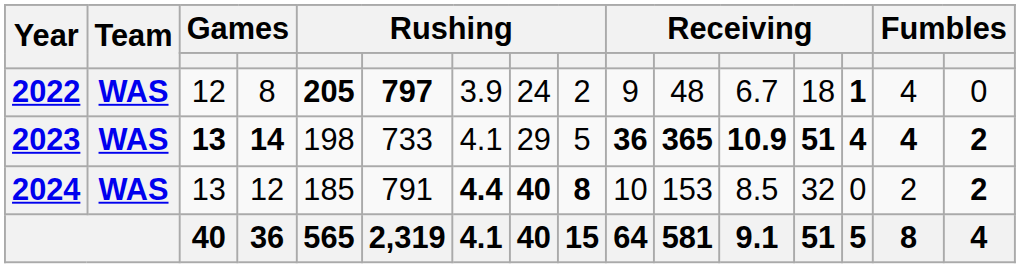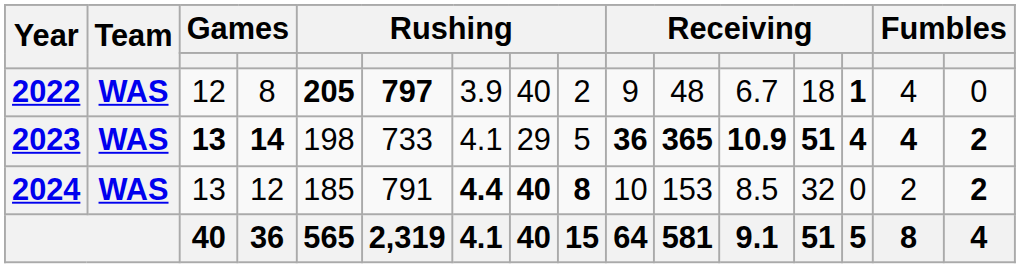2022 | column 8: 24 -> 40
